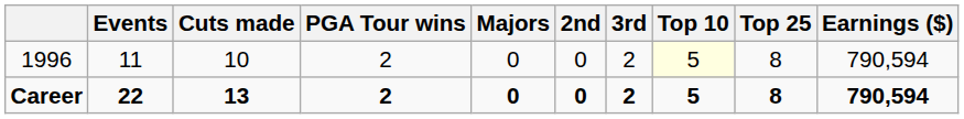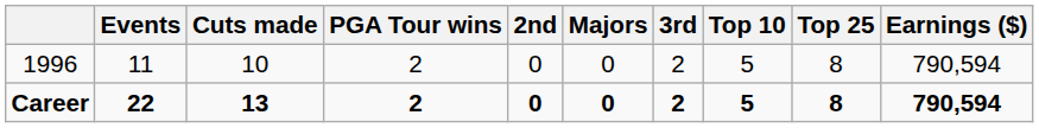columns swapped: Majors <-> 2nd
1996 | Top 10: lightyellow background -> no background
